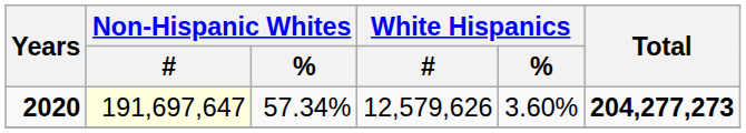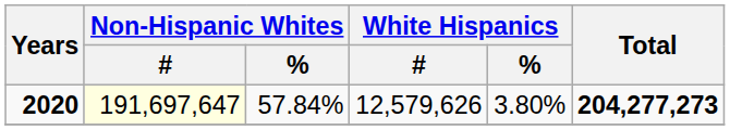2020 | Non-Hispanic Whites / %: 57.34% -> 57.84%
2020 | White Hispanics / %: 3.60% -> 3.80%
